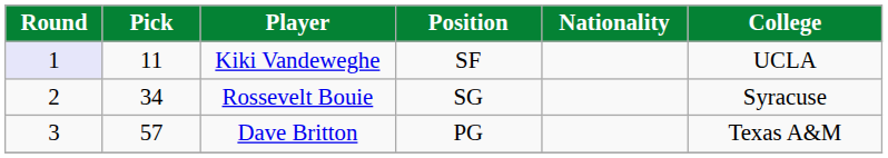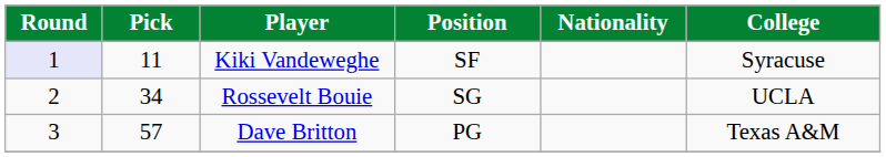Kiki Vandeweghe | College: UCLA -> Syracuse
Rossevelt Bouie | College: Syracuse -> UCLA
